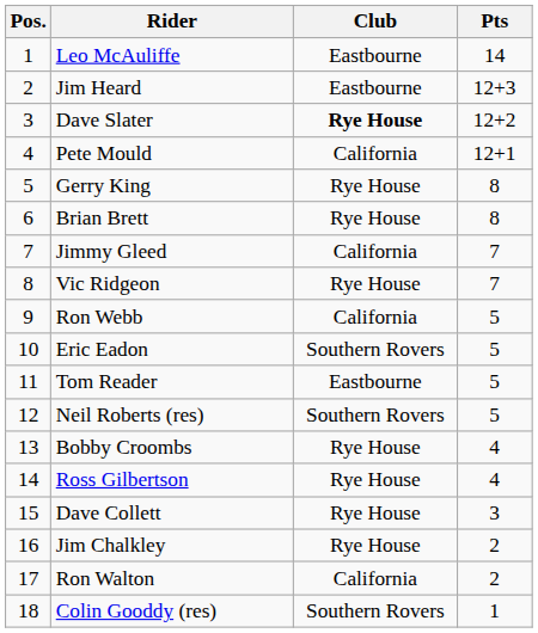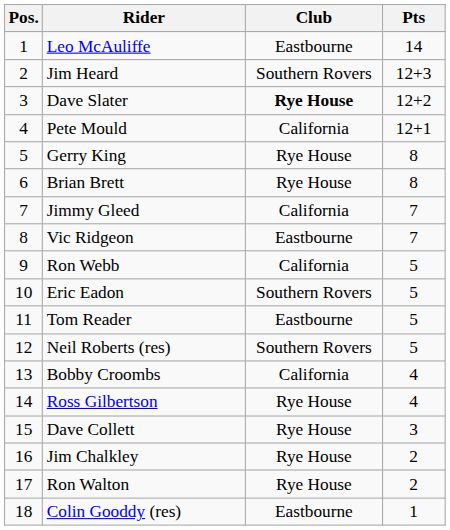Jim Heard | Club: Eastbourne -> Southern Rovers
Vic Ridgeon | Club: Rye House -> Eastbourne
Bobby Croombs | Club: Rye House -> California
Ron Walton | Club: California -> Rye House
Colin Gooddy (res) | Club: Southern Rovers -> Eastbourne
